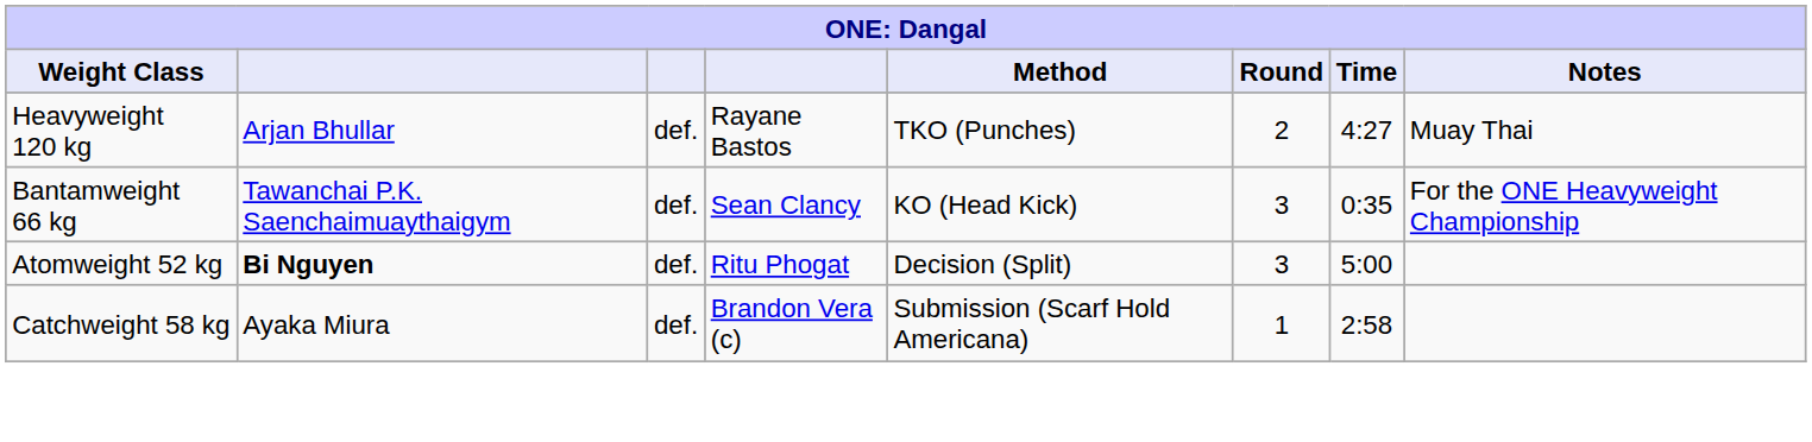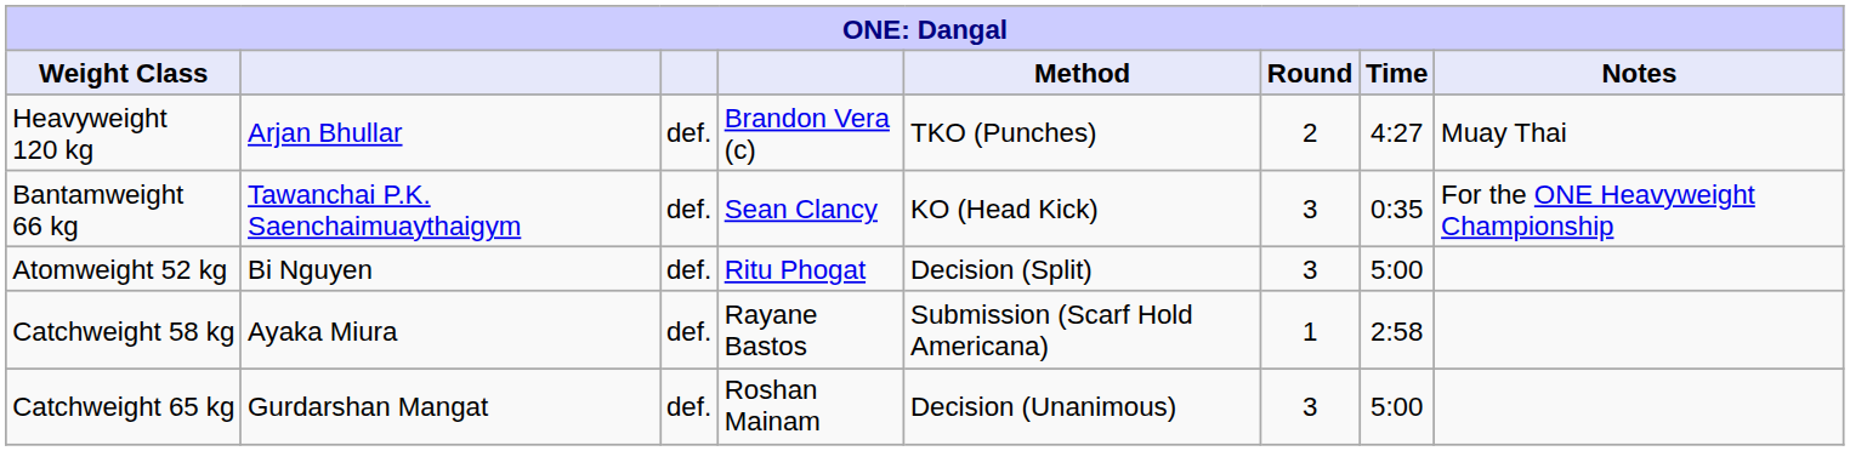Heavyweight 120 kg | column 4: Rayane Bastos -> Brandon Vera (c)
Atomweight 52 kg | column 2: bold -> normal
Catchweight 58 kg | column 4: Brandon Vera (c) -> Rayane Bastos
+ row: Catchweight 65 kg | Gurdarshan Mangat | def. | Roshan Mainam | Decision (Unanimous) | 3 | 5:00
